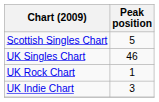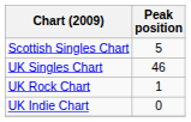UK Indie Chart | Peak position: 3 -> 0
